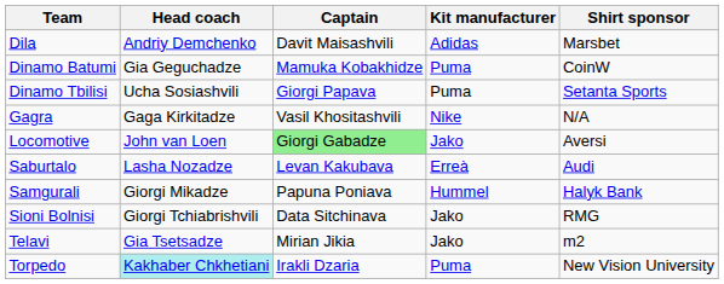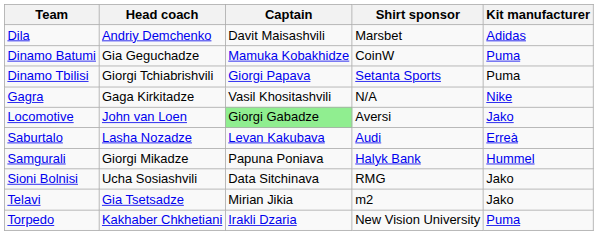columns swapped: Kit manufacturer <-> Shirt sponsor
Dinamo Tbilisi | Head coach: Ucha Sosiashvili -> Giorgi Tchiabrishvili
Sioni Bolnisi | Head coach: Giorgi Tchiabrishvili -> Ucha Sosiashvili
Torpedo | Head coach: paleturquoise background -> no background
